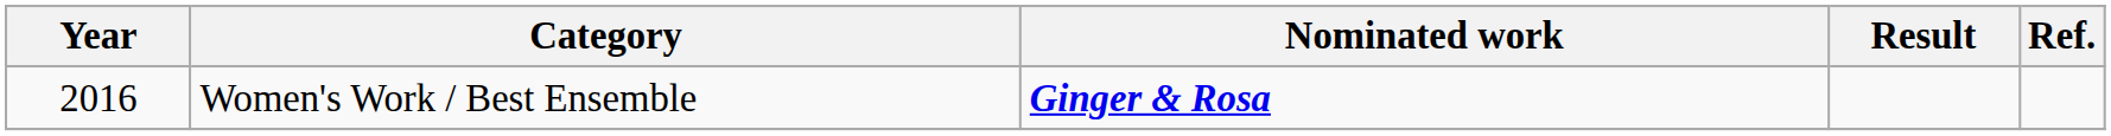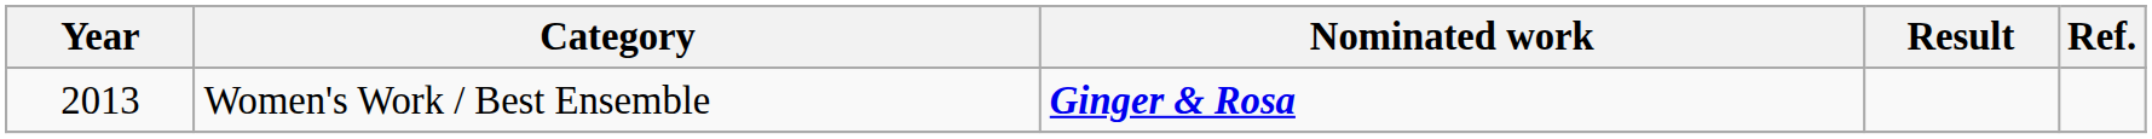Women's Work / Best Ensemble | Year: 2016 -> 2013
